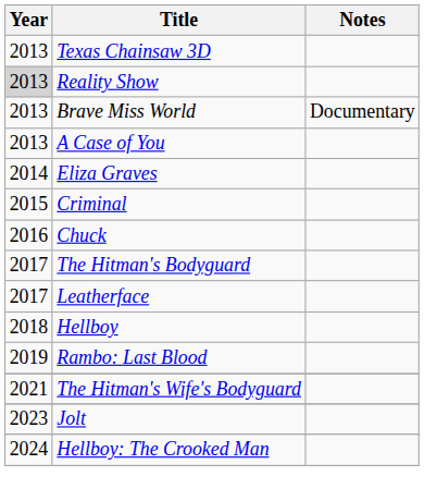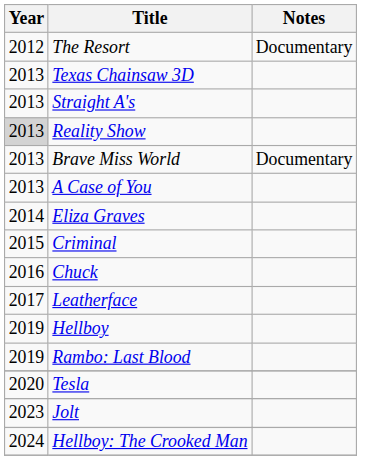+ row: 2012 | The Resort | Documentary
+ row: 2013 | Straight A's
- row: 2017 | The Hitman's Bodyguard
Hellboy | Year: 2018 -> 2019
+ row: 2020 | Tesla
- row: 2021 | The Hitman's Wife's Bodyguard
